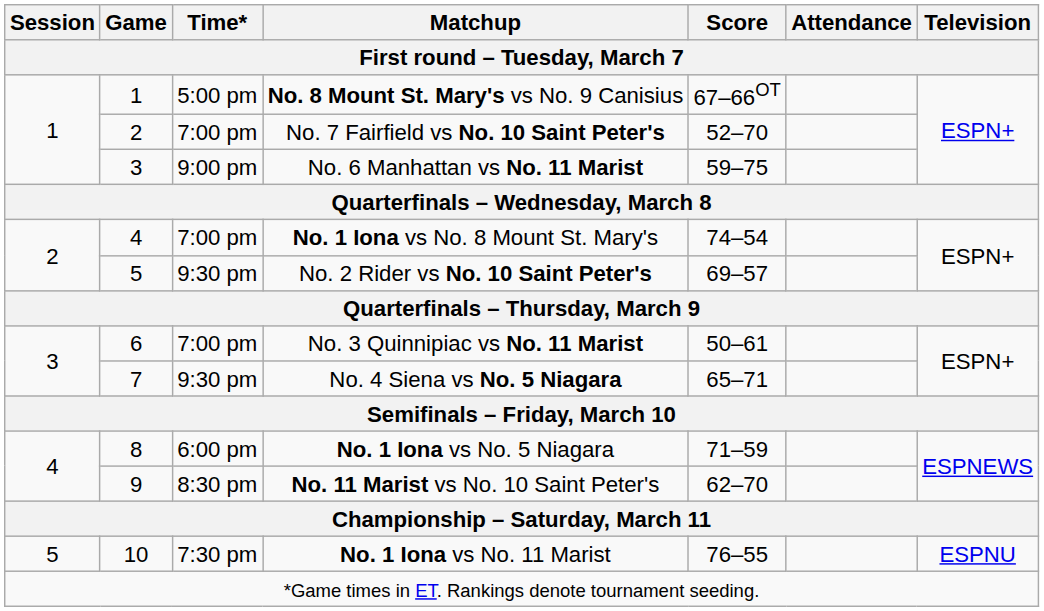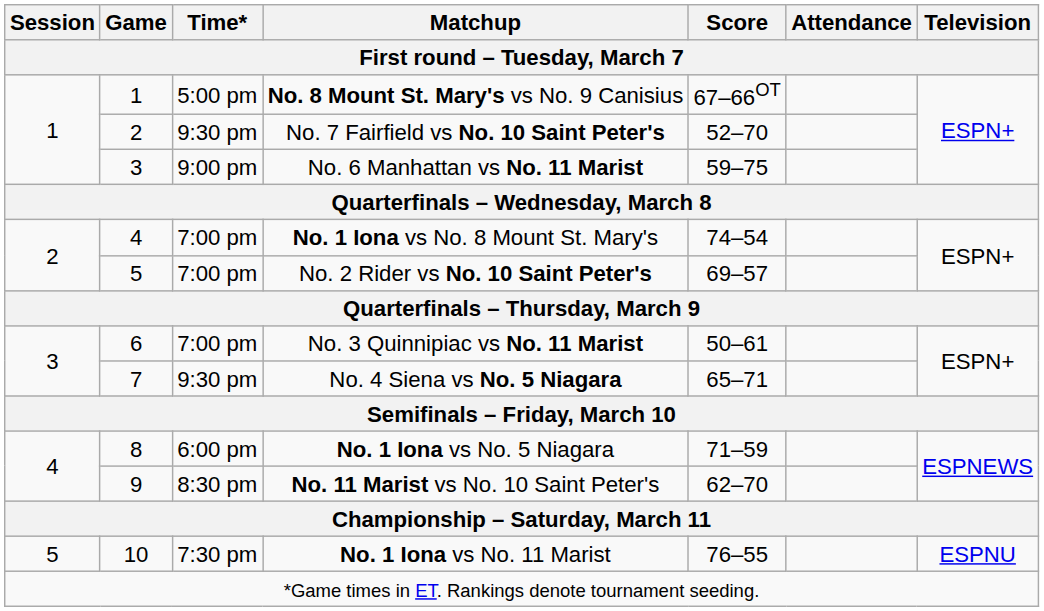No. 7 Fairfield vs No. 10 Saint Peter's | Time*: 7:00 pm -> 9:30 pm
No. 2 Rider vs No. 10 Saint Peter's | Time*: 9:30 pm -> 7:00 pm
